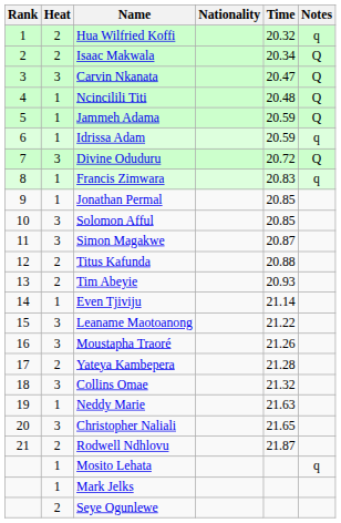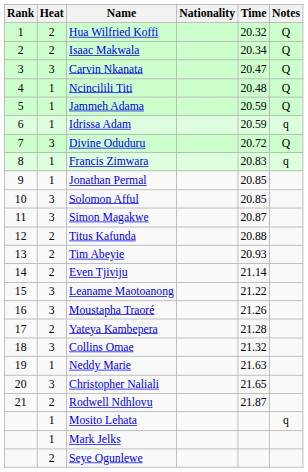Hua Wilfried Koffi | Notes: q -> Q
Even Tjiviju | Heat: 1 -> 2
